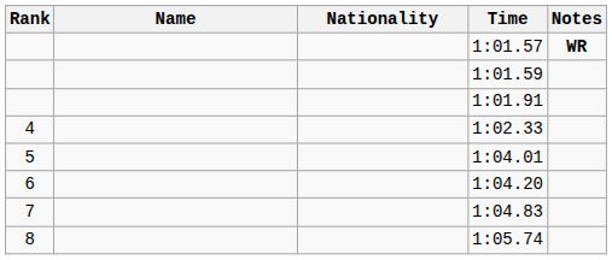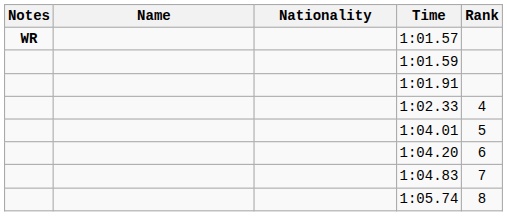columns swapped: Rank <-> Notes
